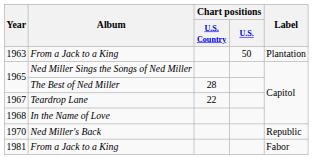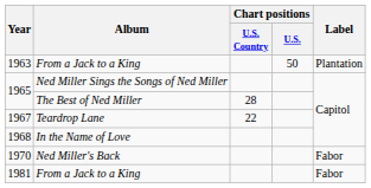1970 | Label: Republic -> Fabor
